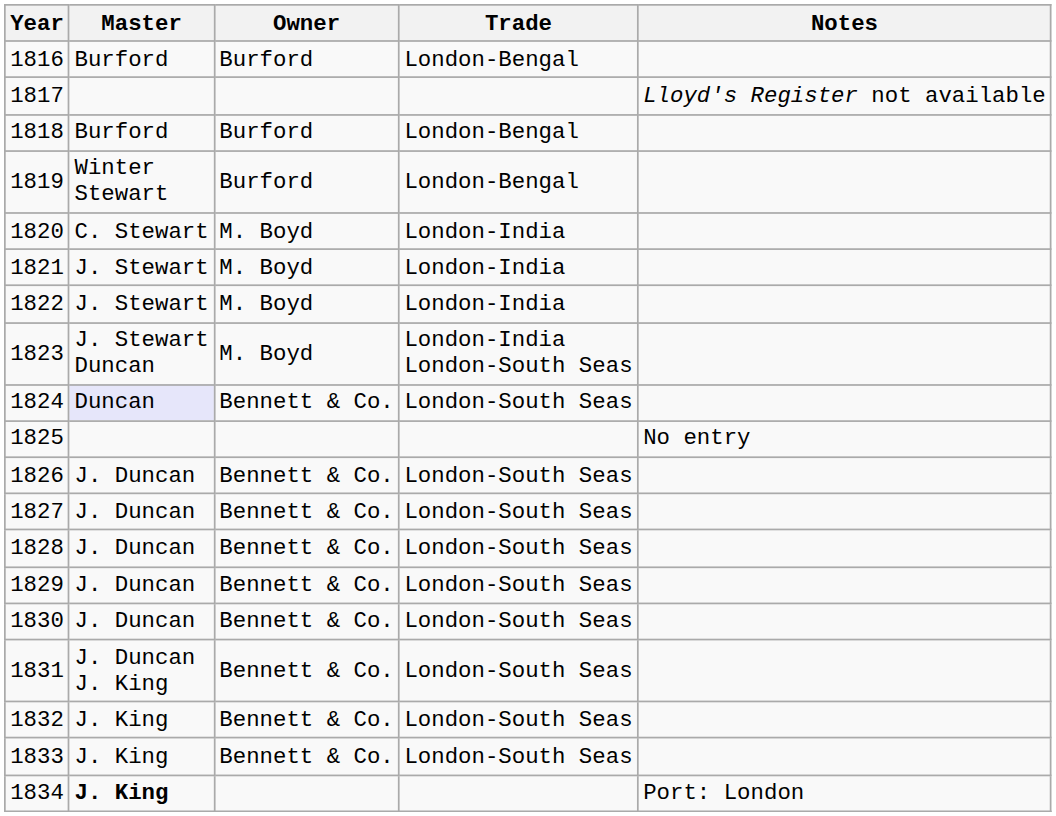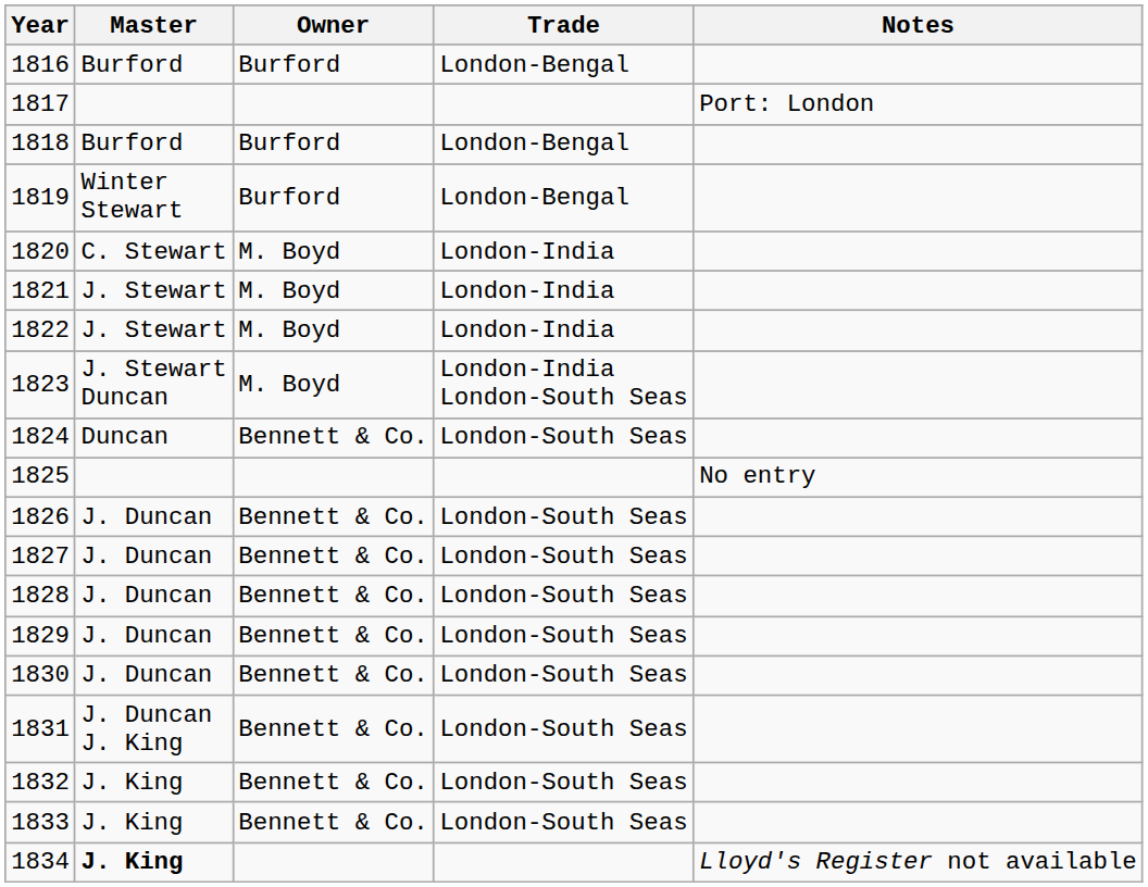1817 | Notes: Lloyd's Register not available -> Port: London
1824 | Master: lavender background -> no background
1834 | Notes: Port: London -> Lloyd's Register not available
